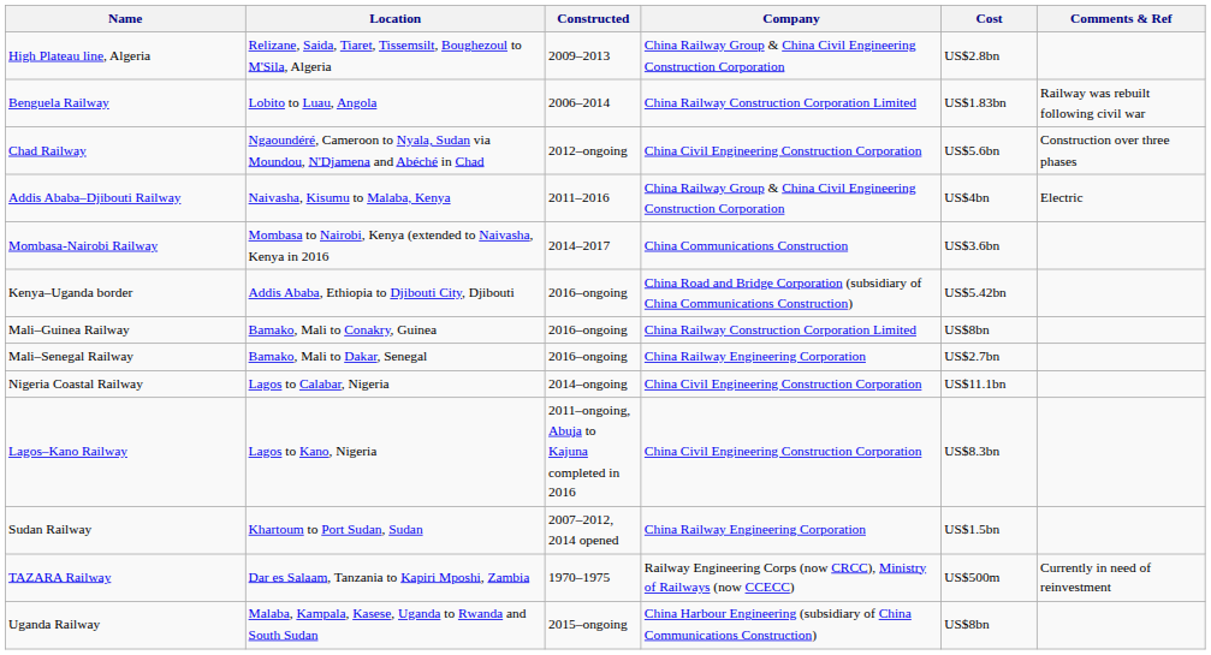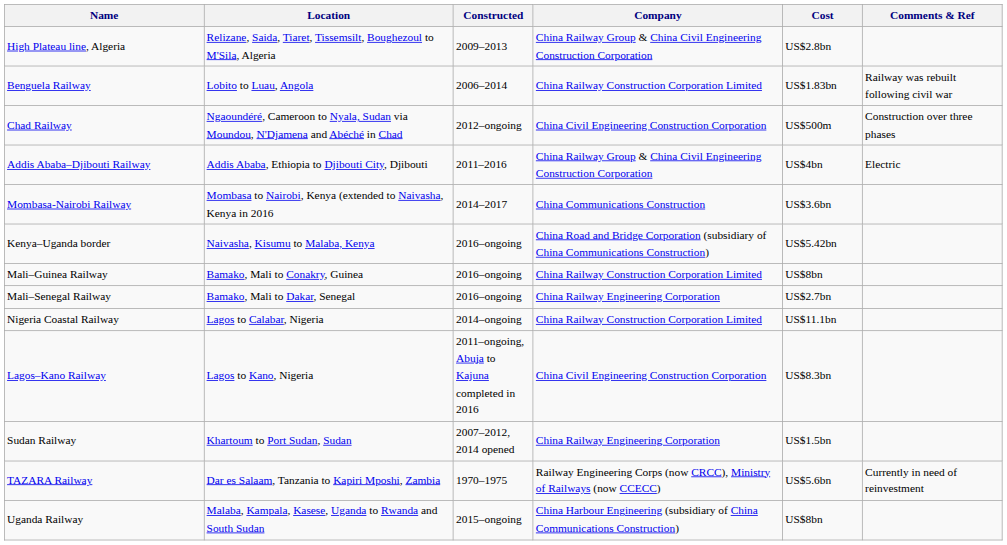Chad Railway | Cost: US$5.6bn -> US$500m
Addis Ababa–Djibouti Railway | Location: Naivasha, Kisumu to Malaba, Kenya -> Addis Ababa, Ethiopia to Djibouti City, Djibouti
Kenya–Uganda border | Location: Addis Ababa, Ethiopia to Djibouti City, Djibouti -> Naivasha, Kisumu to Malaba, Kenya
Nigeria Coastal Railway | Company: China Civil Engineering Construction Corporation -> China Railway Construction Corporation Limited
TAZARA Railway | Cost: US$500m -> US$5.6bn
